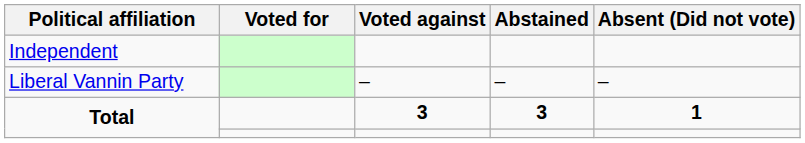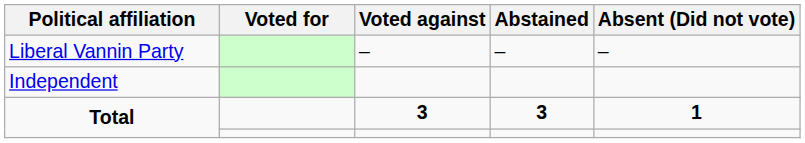rows swapped: Independent <-> Liberal Vannin Party
